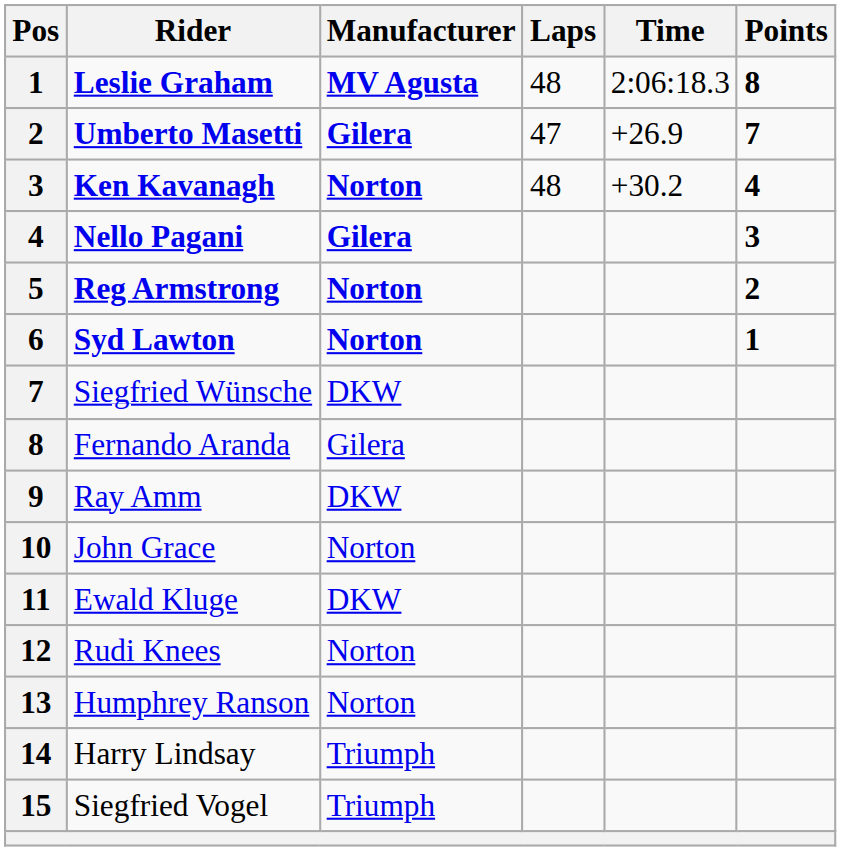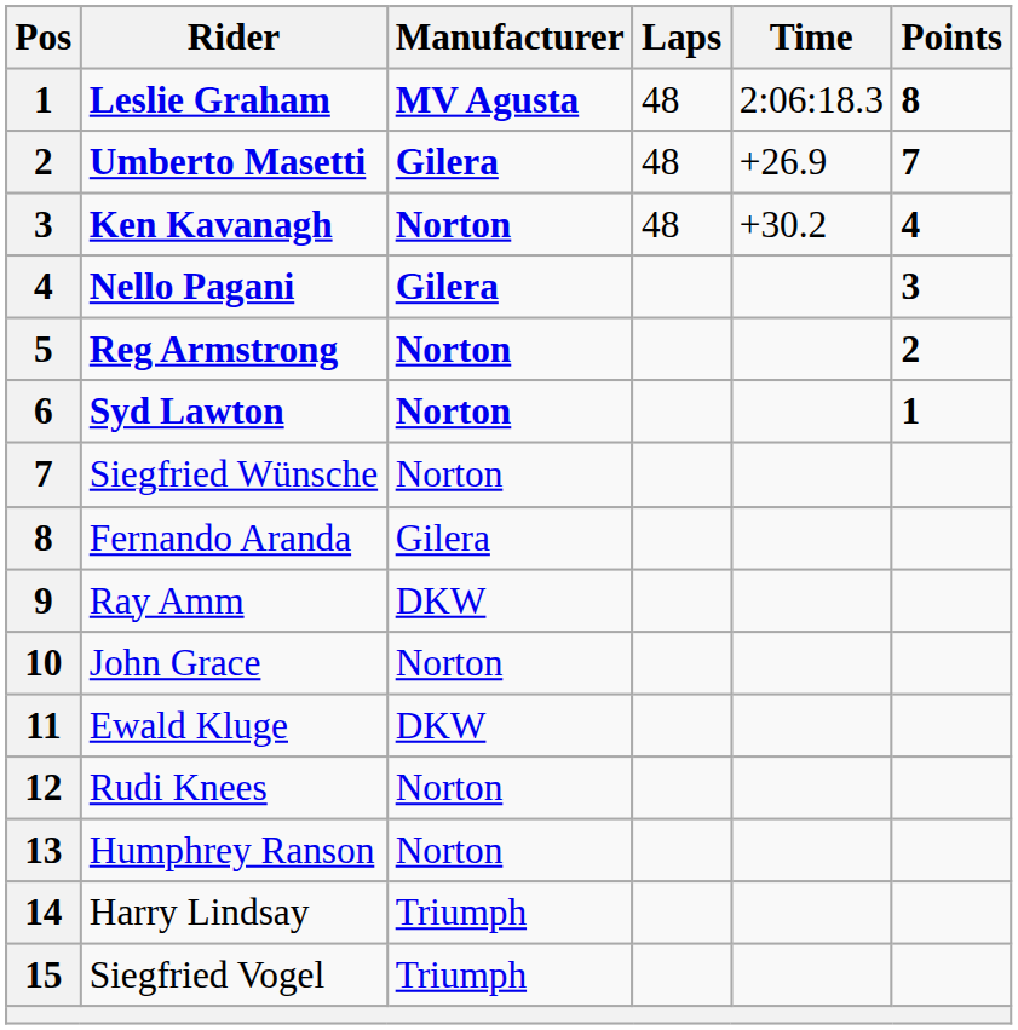Umberto Masetti | Laps: 47 -> 48
Siegfried Wünsche | Manufacturer: DKW -> Norton
